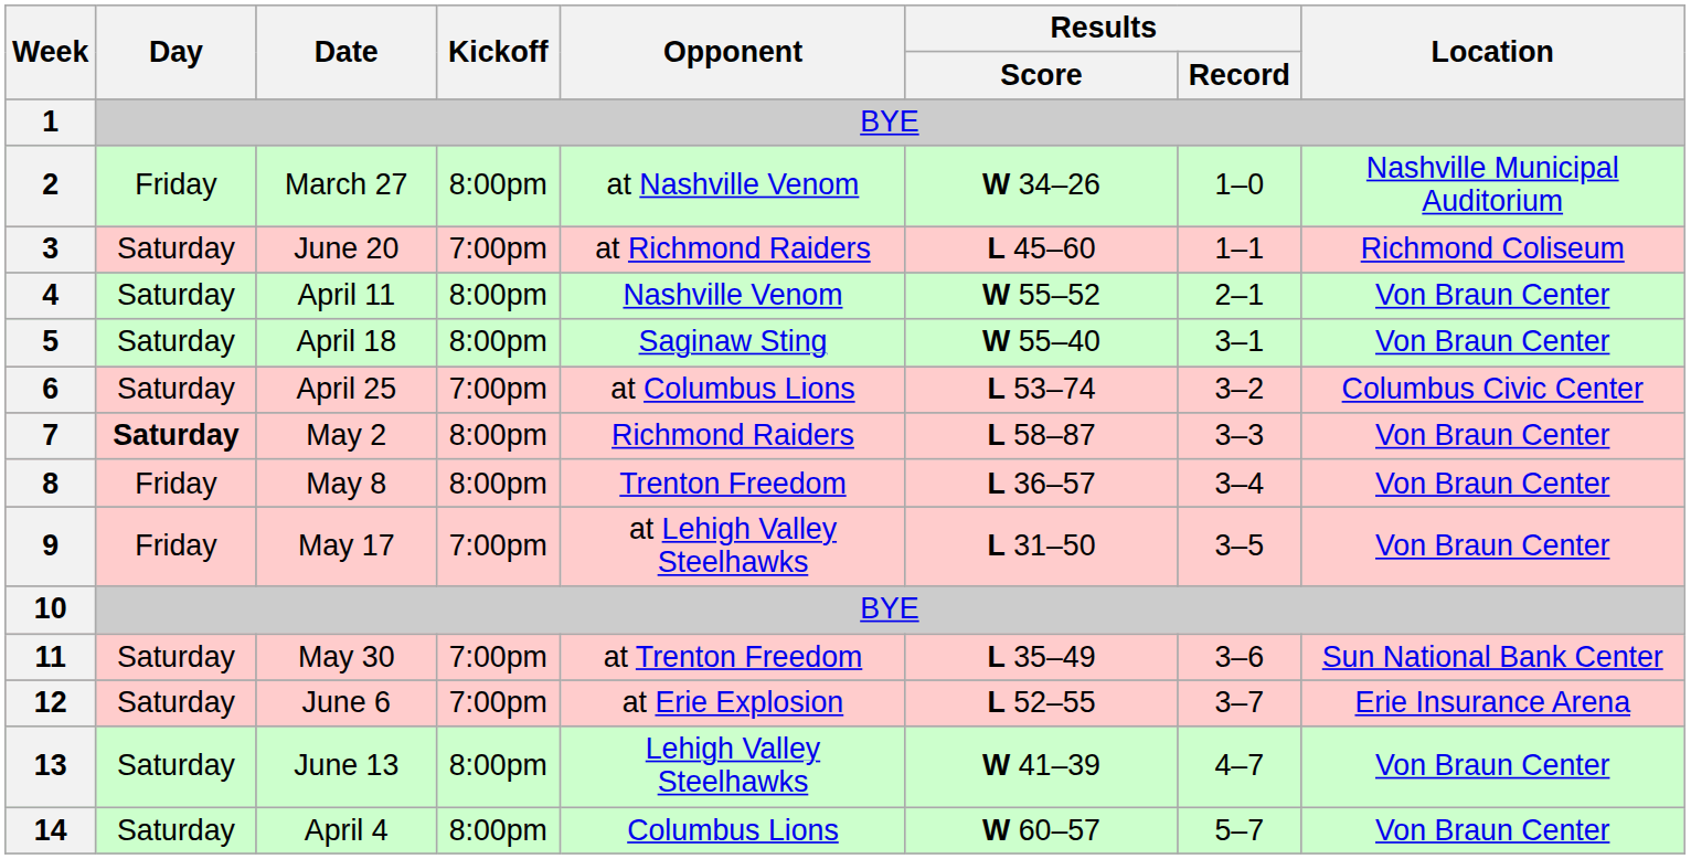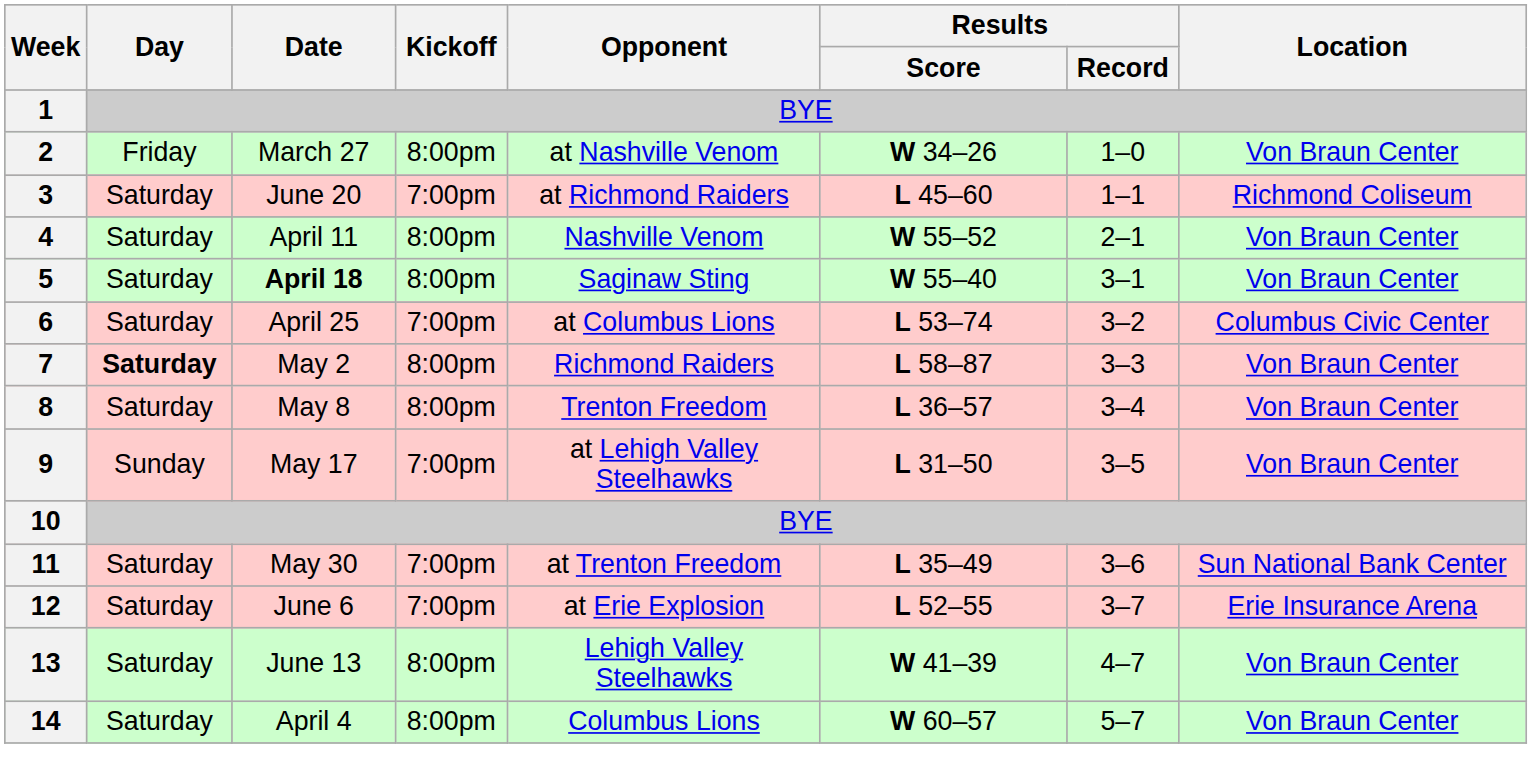2 | Location: Nashville Municipal Auditorium -> Von Braun Center
5 | Date: normal -> bold
8 | Day: Friday -> Saturday
9 | Day: Friday -> Sunday
